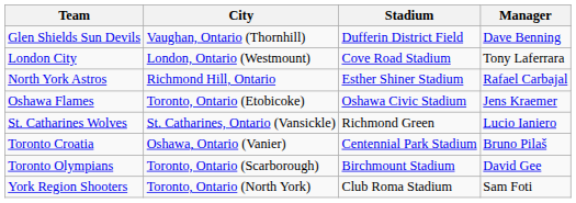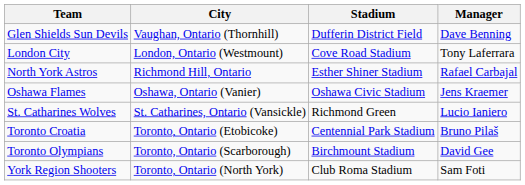Oshawa Flames | City: Toronto, Ontario (Etobicoke) -> Oshawa, Ontario (Vanier)
Toronto Croatia | City: Oshawa, Ontario (Vanier) -> Toronto, Ontario (Etobicoke)
